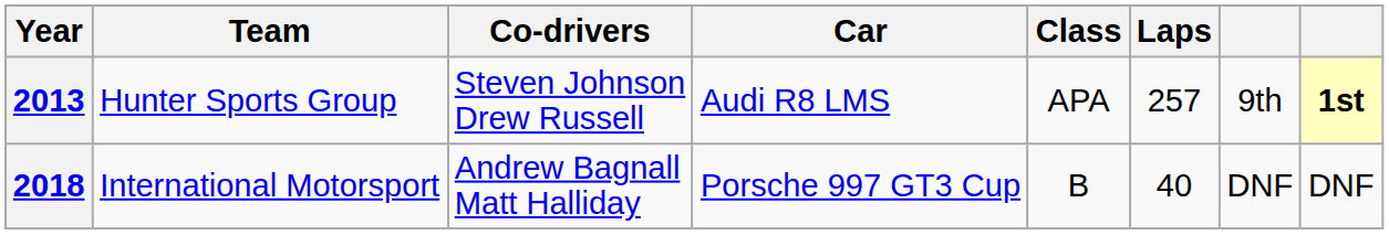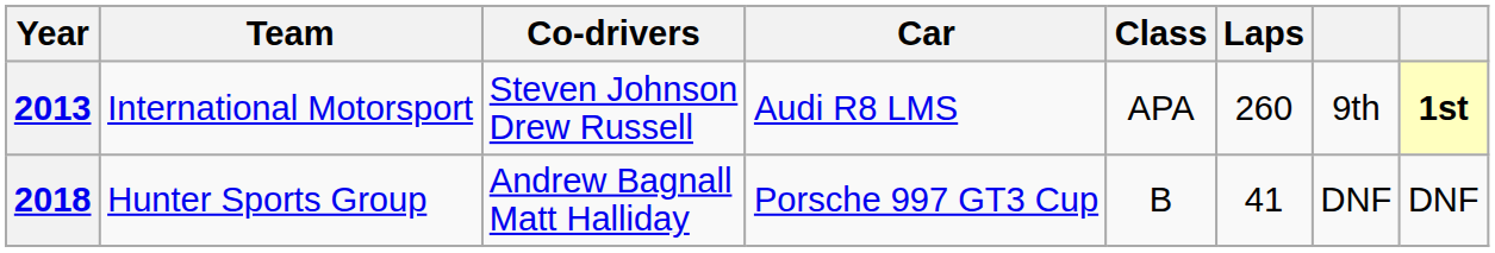2013 | Team: Hunter Sports Group -> International Motorsport
2013 | Laps: 257 -> 260
2018 | Team: International Motorsport -> Hunter Sports Group
2018 | Laps: 40 -> 41
